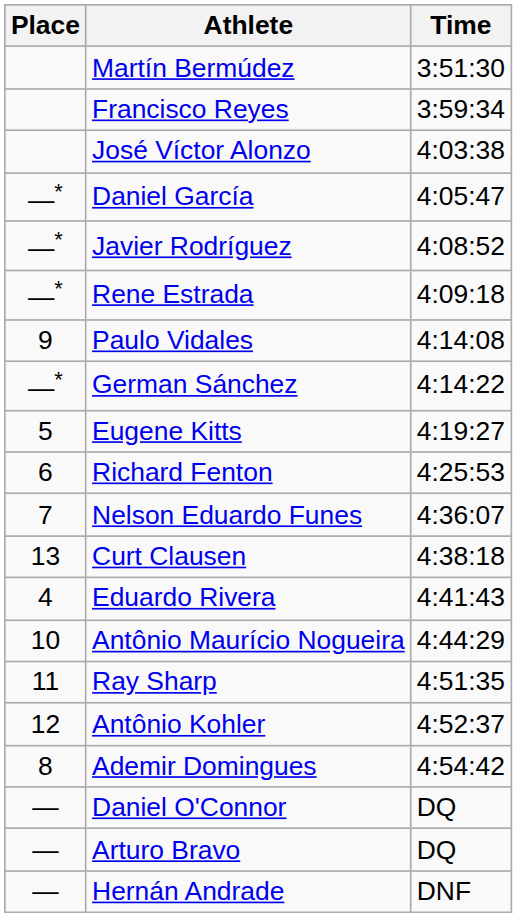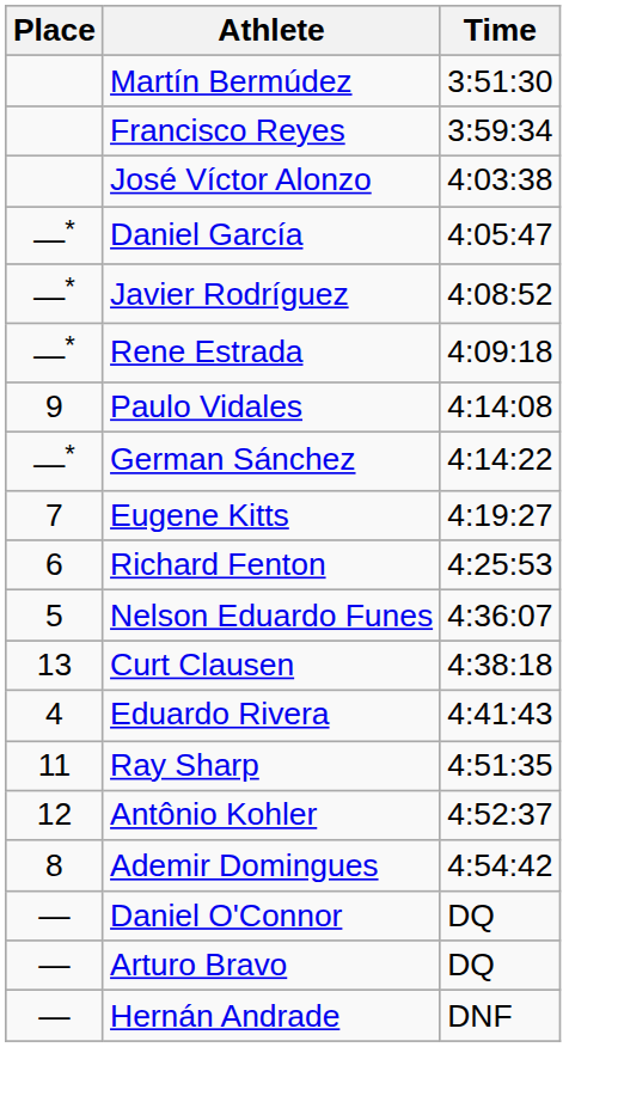Eugene Kitts | Place: 5 -> 7
Nelson Eduardo Funes | Place: 7 -> 5
- row: 10 | Antônio Maurício Nogueira | 4:44:29
